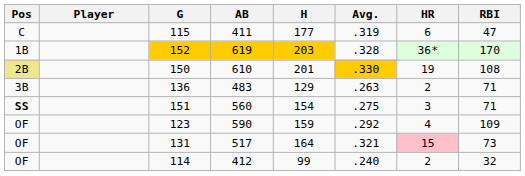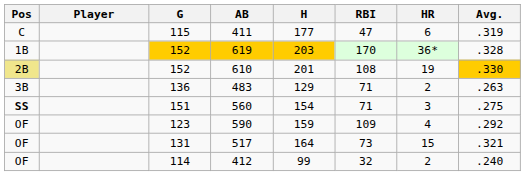columns swapped: Avg. <-> RBI
610 | G: 150 -> 152
517 | HR: pink background -> no background
